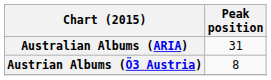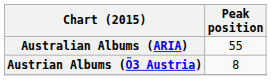Australian Albums (ARIA) | Peak position: 31 -> 55
